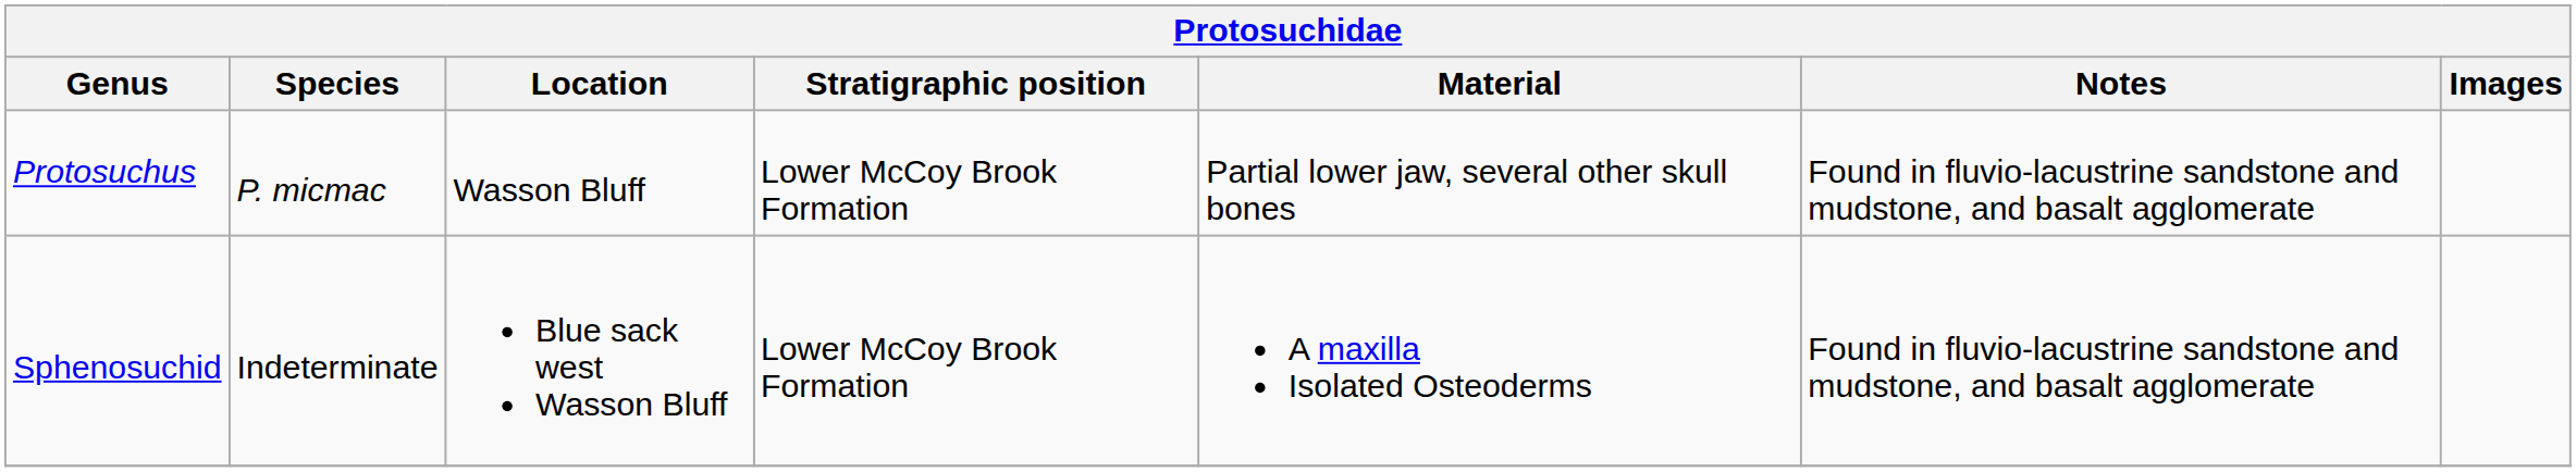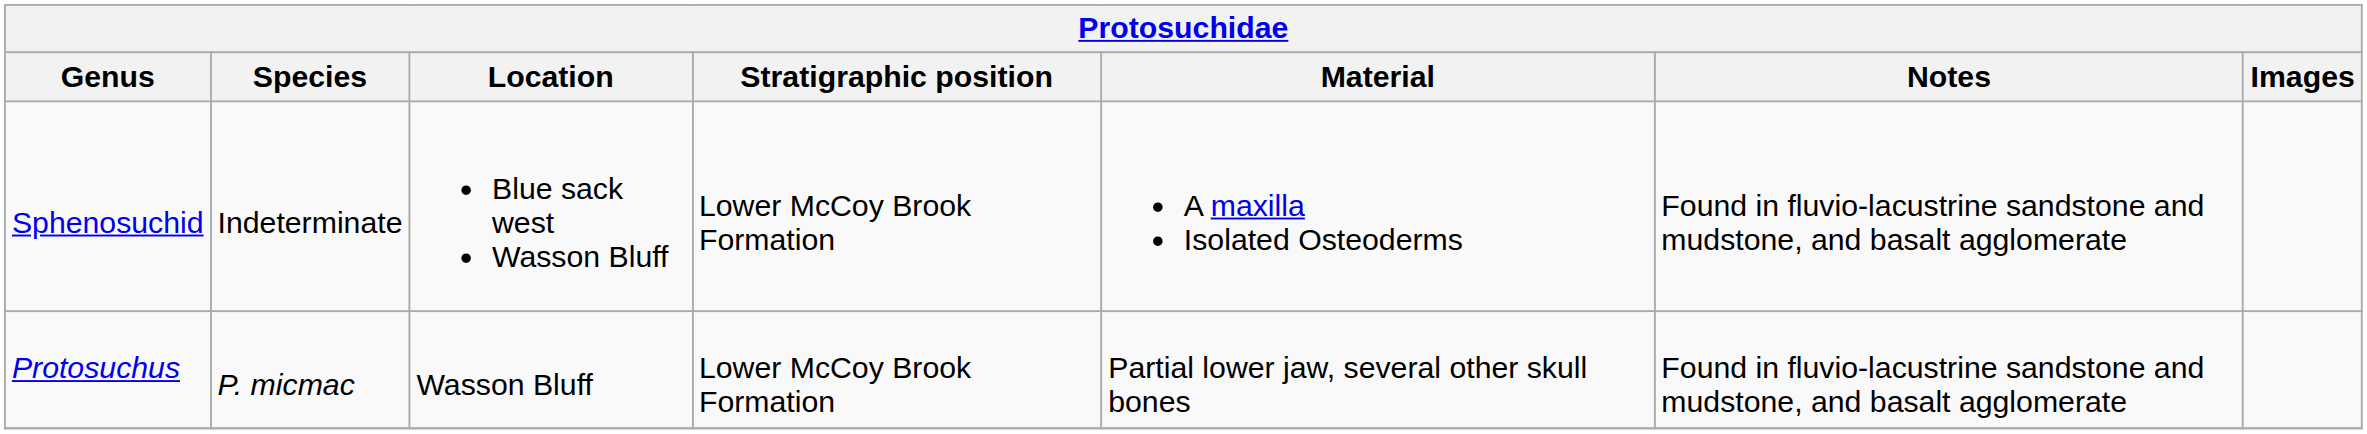rows swapped: Protosuchus <-> Sphenosuchid
